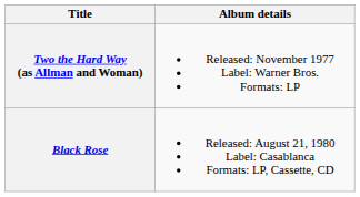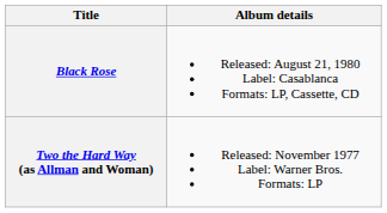rows swapped: Two the Hard Way (as Allman and Woman) <-> Black Rose
